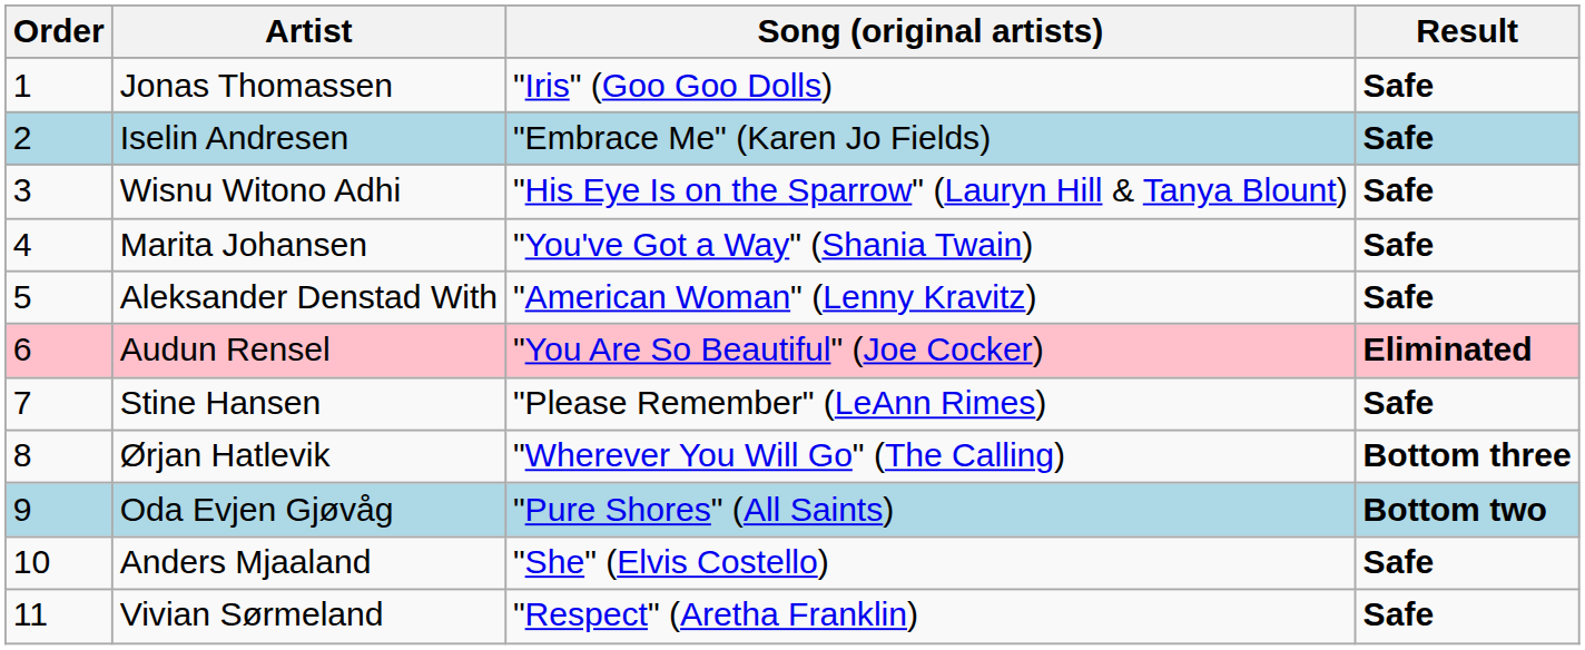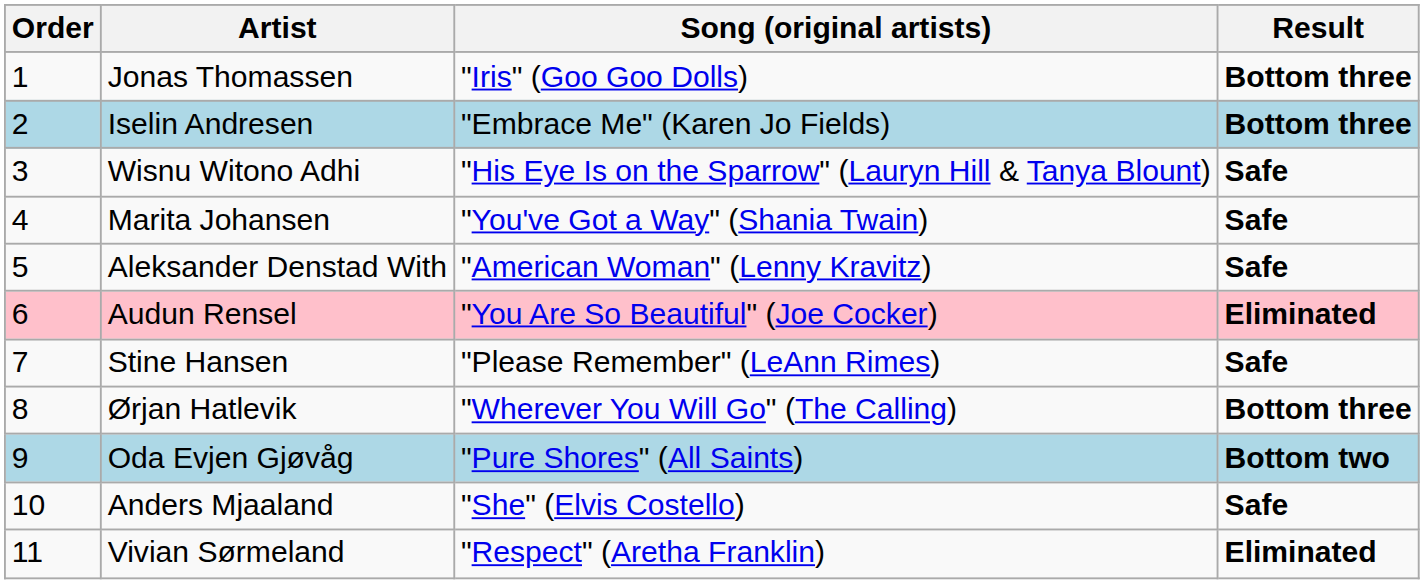Jonas Thomassen | Result: Safe -> Bottom three
Iselin Andresen | Result: Safe -> Bottom three
Vivian Sørmeland | Result: Safe -> Eliminated
